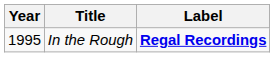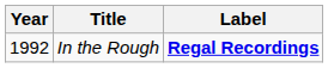In the Rough | Year: 1995 -> 1992
